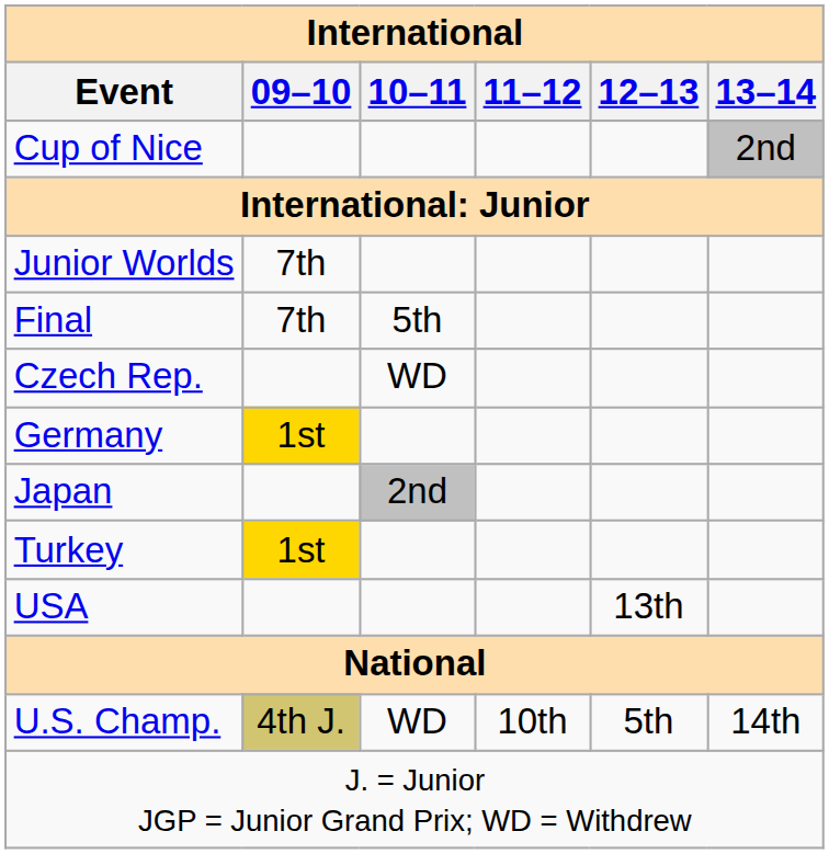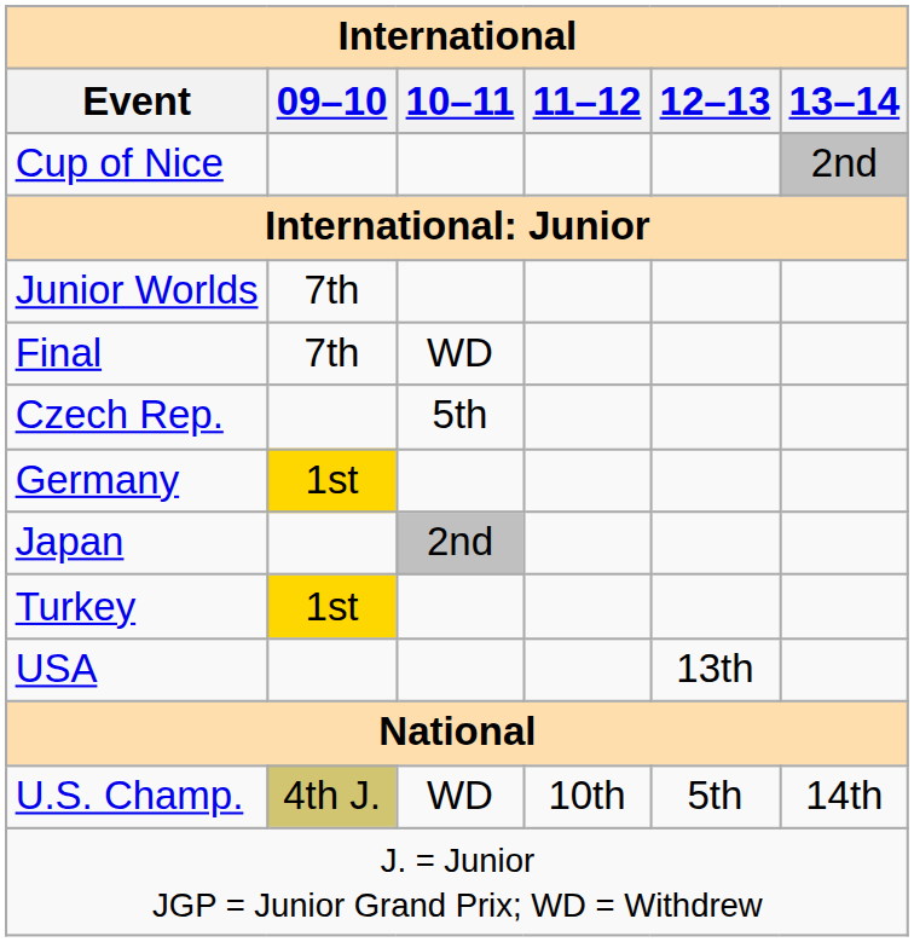Final | 10–11: 5th -> WD
Czech Rep. | 10–11: WD -> 5th
